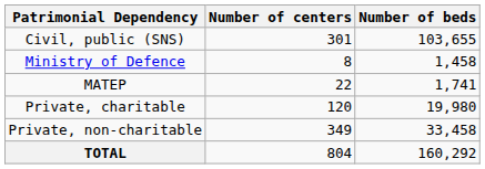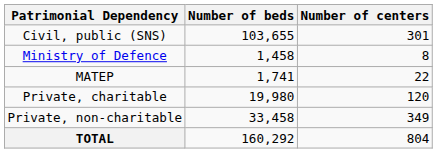columns swapped: Number of centers <-> Number of beds
